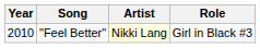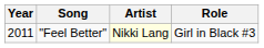"Feel Better" | Year: 2010 -> 2011
